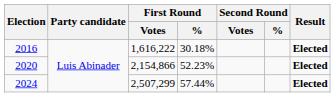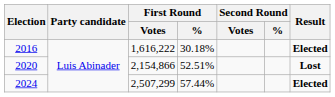2020 | First Round / %: 52.23% -> 52.51%
2020 | Result: Elected -> Lost
